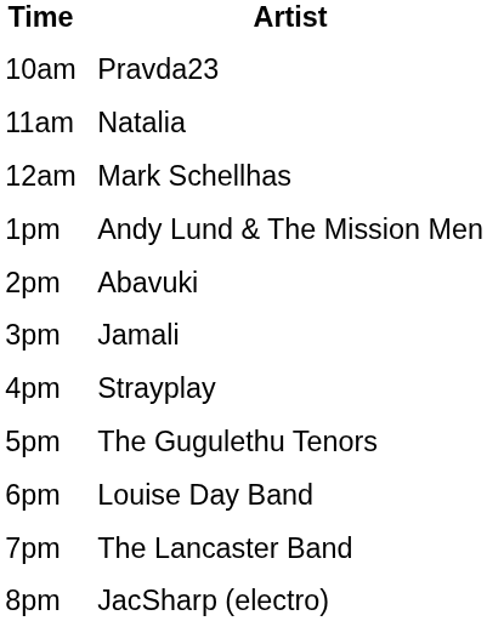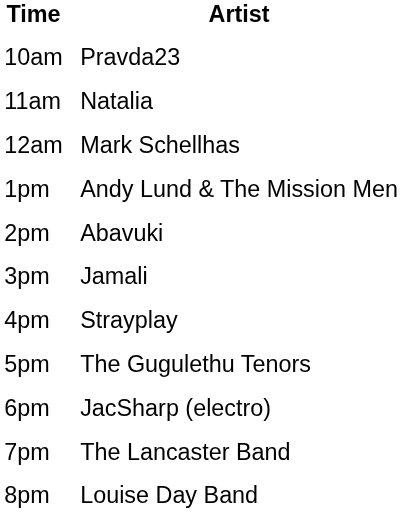6pm | Artist: Louise Day Band -> JacSharp (electro)
8pm | Artist: JacSharp (electro) -> Louise Day Band
